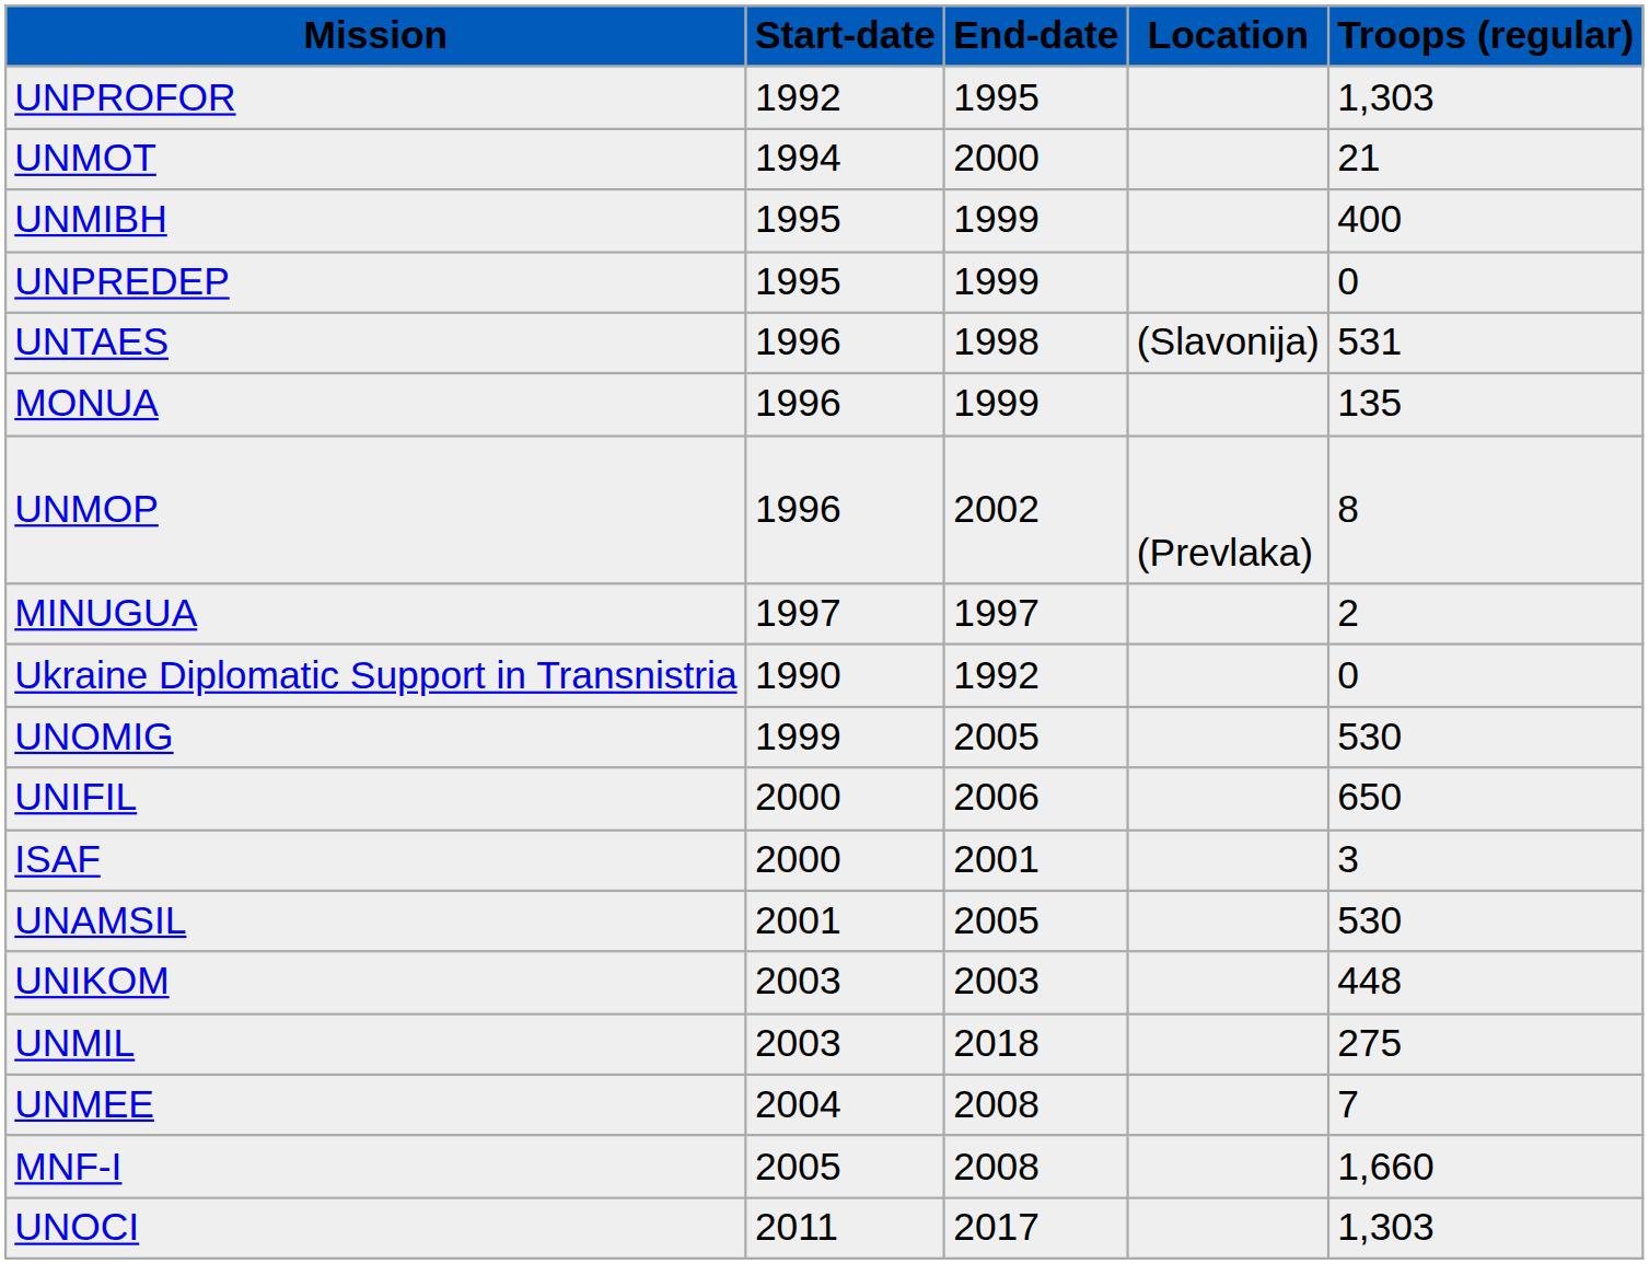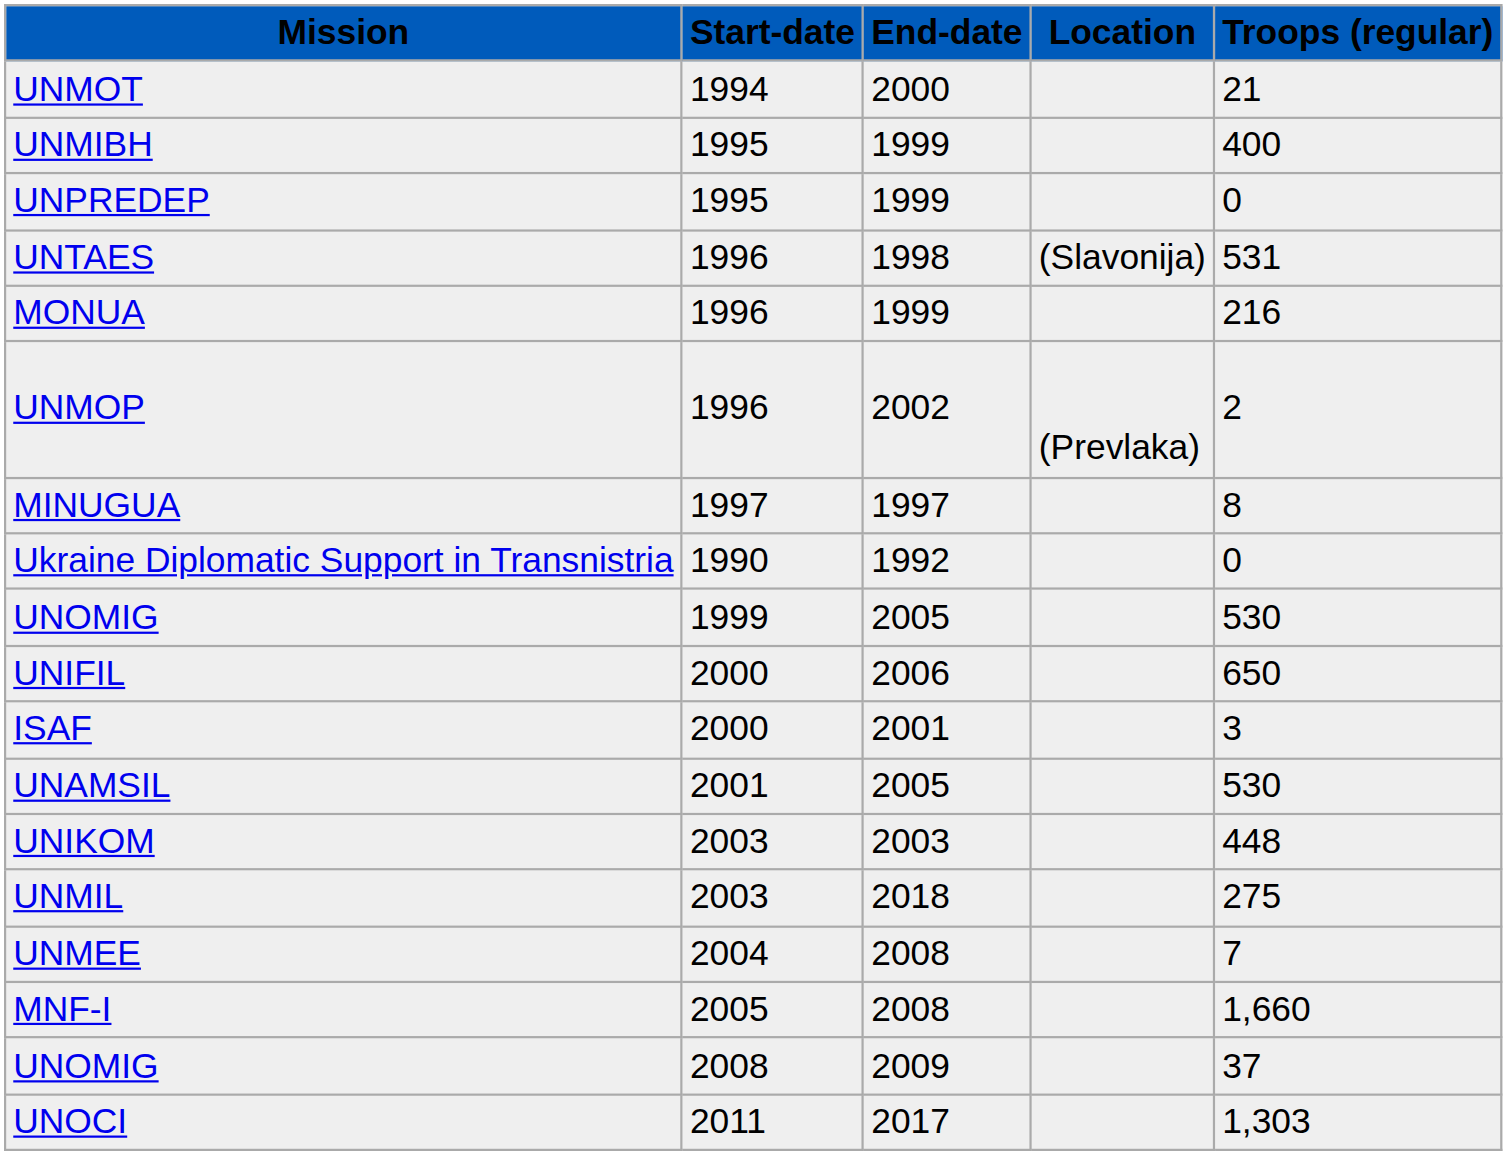- row: UNPROFOR | 1992 | 1995 | 1,303
MONUA | Troops (regular): 135 -> 216
UNMOP | Troops (regular): 8 -> 2
MINUGUA | Troops (regular): 2 -> 8
+ row: UNOMIG | 2008 | 2009 | 37
